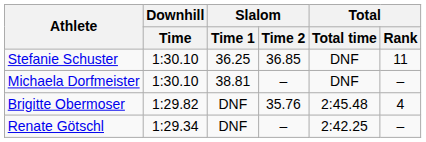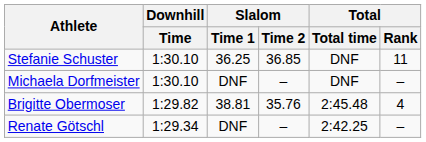Michaela Dorfmeister | Slalom / Time 1: 38.81 -> DNF
Brigitte Obermoser | Slalom / Time 1: DNF -> 38.81
